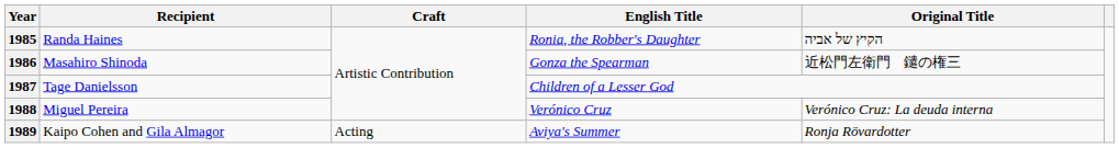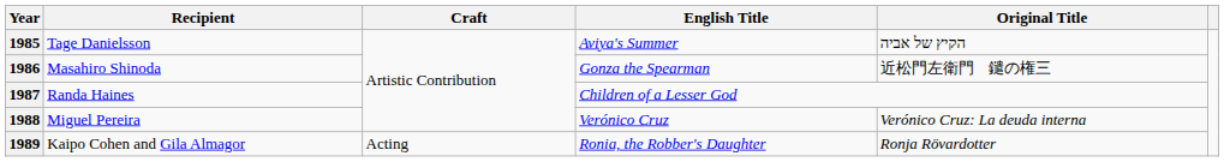1985 | Recipient: Randa Haines -> Tage Danielsson
1985 | English Title: Ronia, the Robber's Daughter -> Aviya's Summer
1987 | Recipient: Tage Danielsson -> Randa Haines
1989 | English Title: Aviya's Summer -> Ronia, the Robber's Daughter
